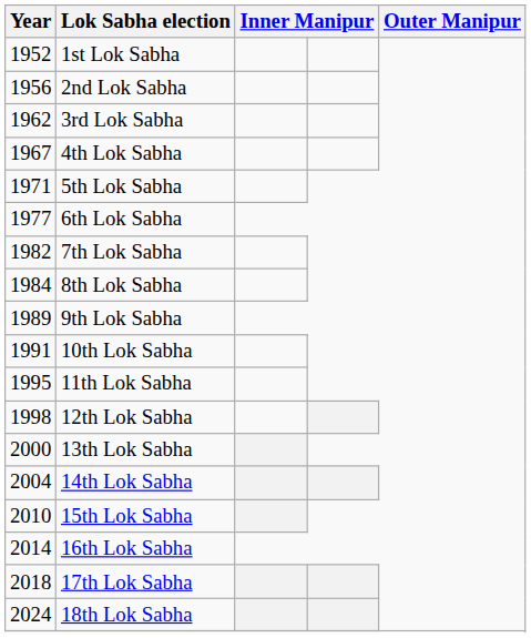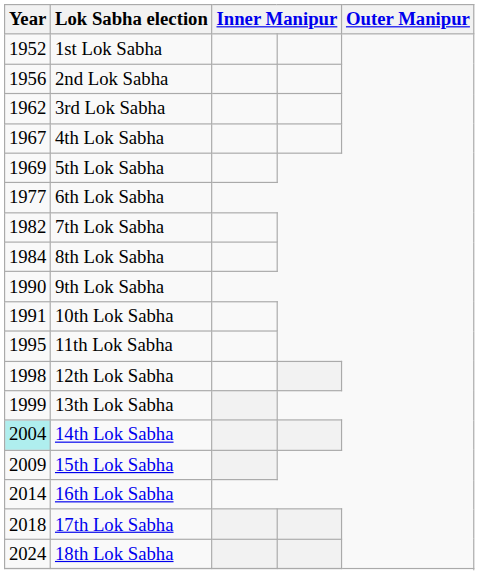5th Lok Sabha | Year: 1971 -> 1969
9th Lok Sabha | Year: 1989 -> 1990
13th Lok Sabha | Year: 2000 -> 1999
14th Lok Sabha | Year: no background -> paleturquoise background
15th Lok Sabha | Year: 2010 -> 2009
